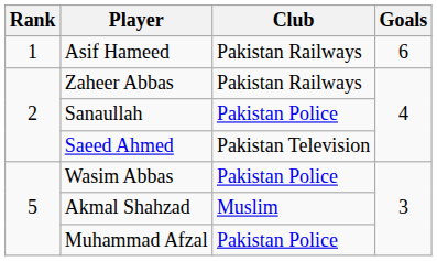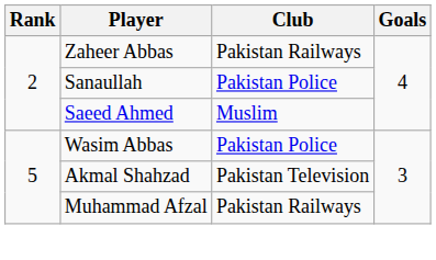- row: 1 | Asif Hameed | Pakistan Railways | 6
Saeed Ahmed | Club: Pakistan Television -> Muslim
Akmal Shahzad | Club: Muslim -> Pakistan Television
Muhammad Afzal | Club: Pakistan Police -> Pakistan Railways
